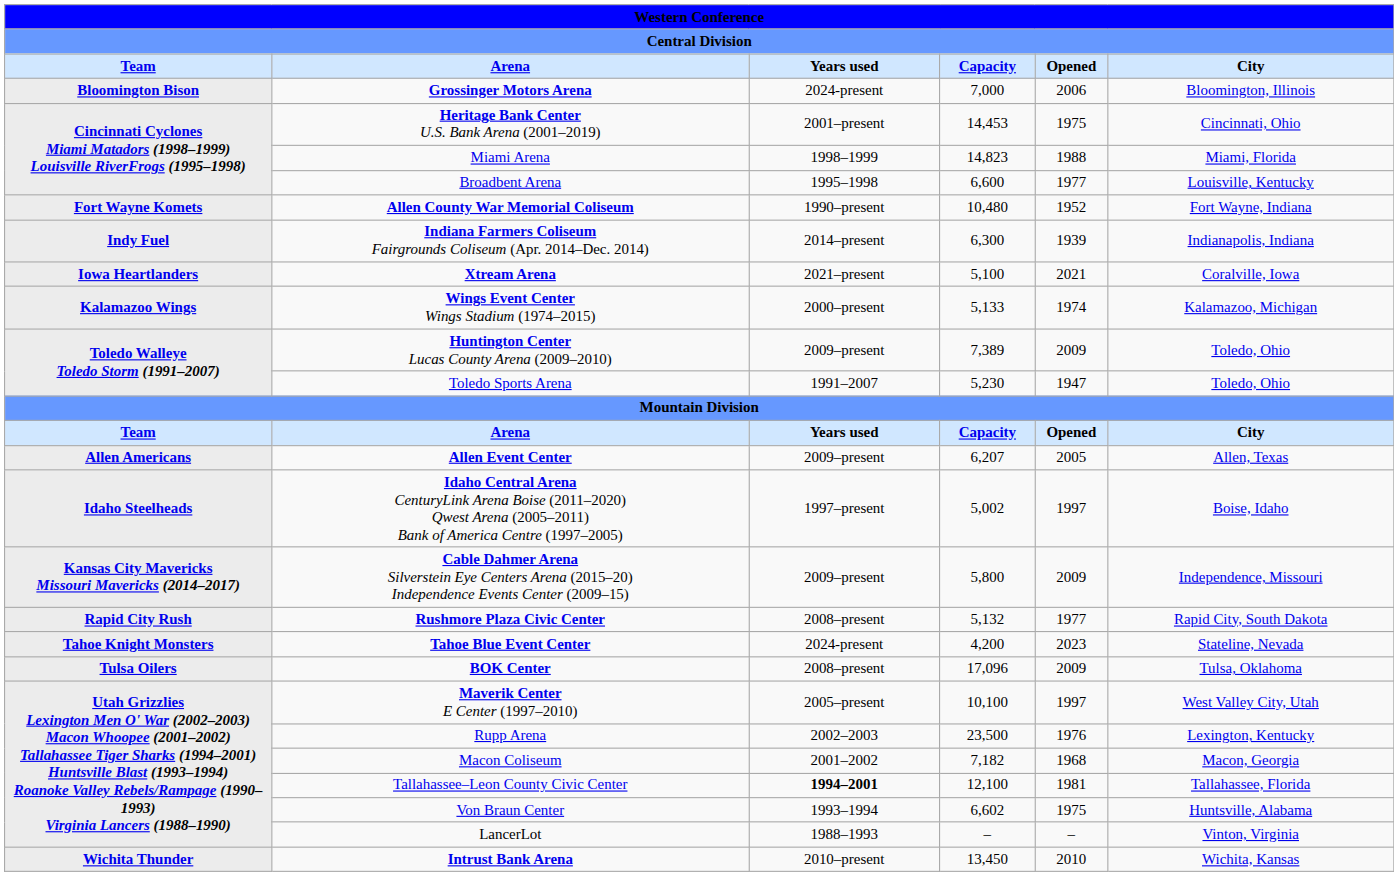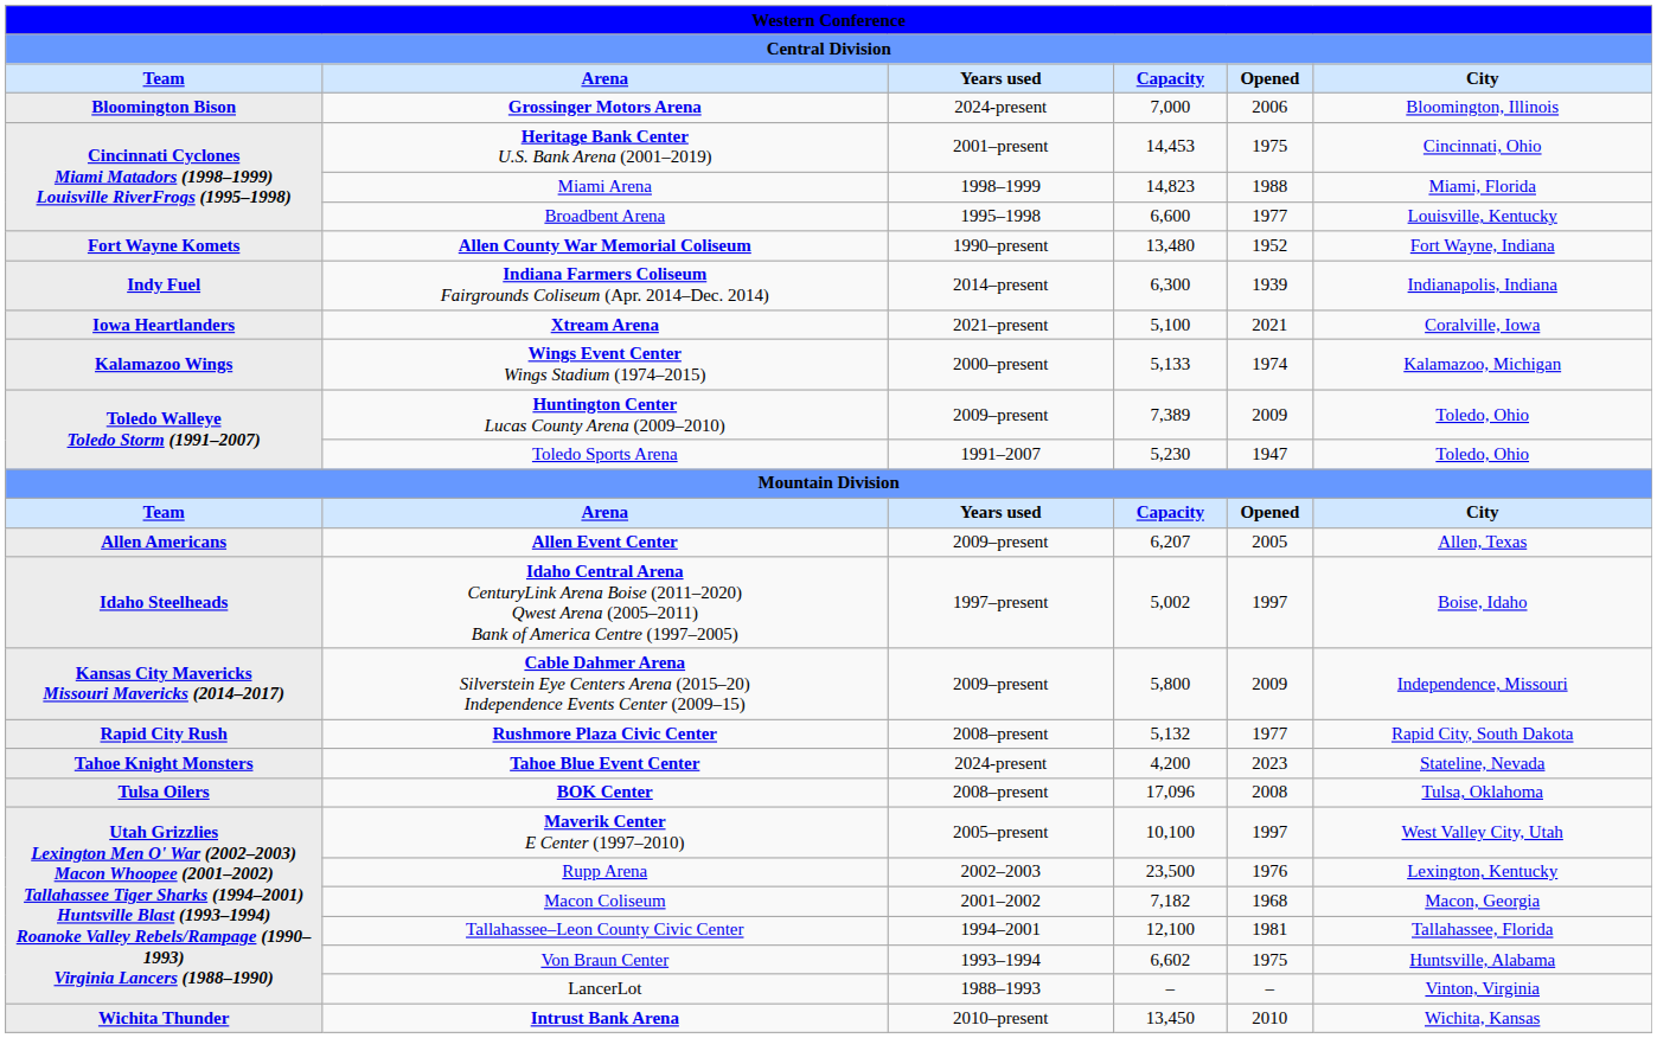Allen County War Memorial Coliseum | column 4: 10,480 -> 13,480
BOK Center | column 5: 2009 -> 2008
Tallahassee–Leon County Civic Center | column 3: bold -> normal
